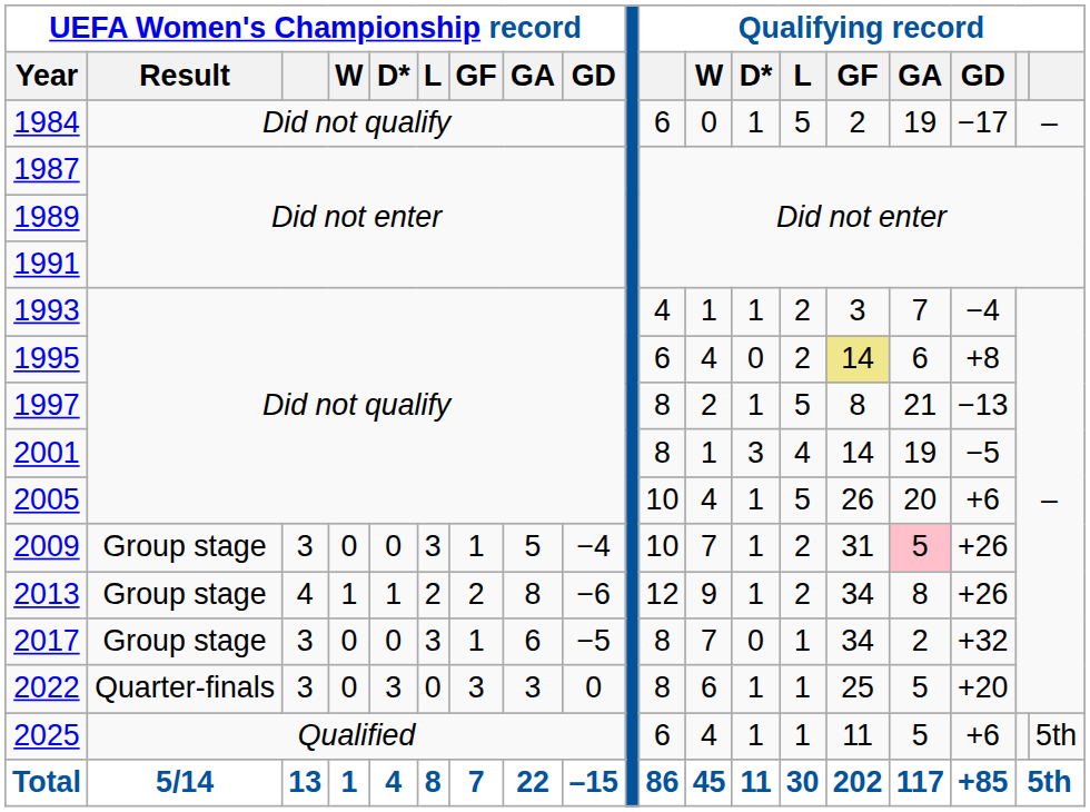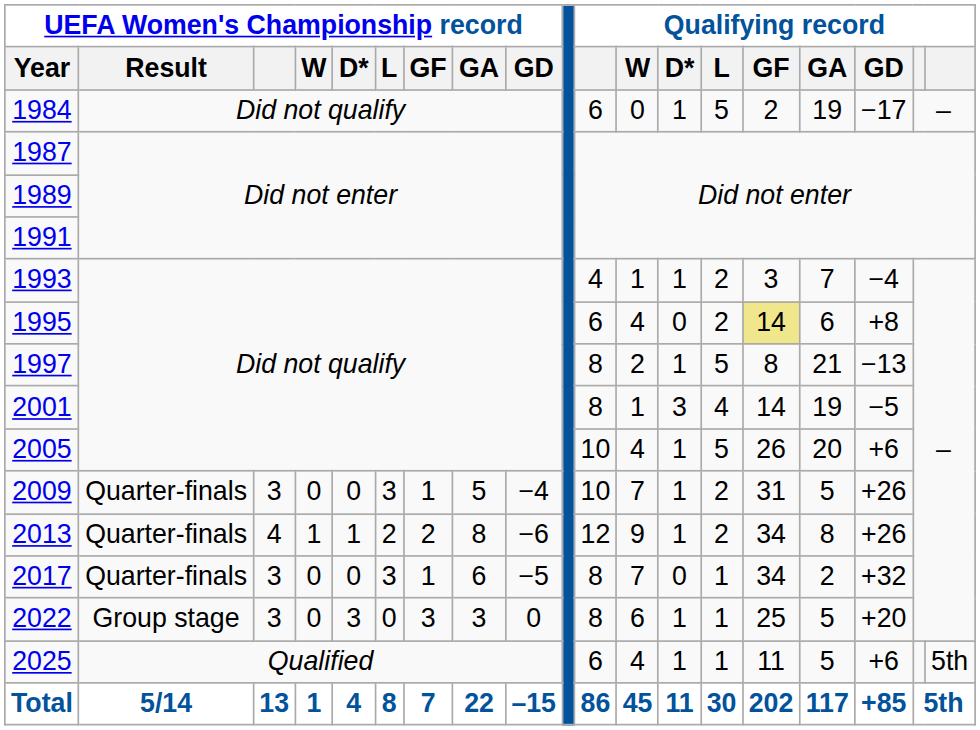2009 | UEFA Women's Championship record / Result: Group stage -> Quarter-finals
2009 | Qualifying record / GA: pink background -> no background
2013 | UEFA Women's Championship record / Result: Group stage -> Quarter-finals
2017 | UEFA Women's Championship record / Result: Group stage -> Quarter-finals
2022 | UEFA Women's Championship record / Result: Quarter-finals -> Group stage
